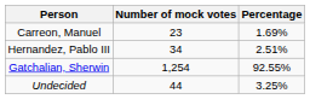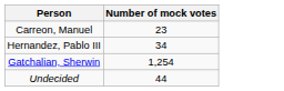- column: Percentage | 1.69% | 2.51% | 92.55% | 3.25%
